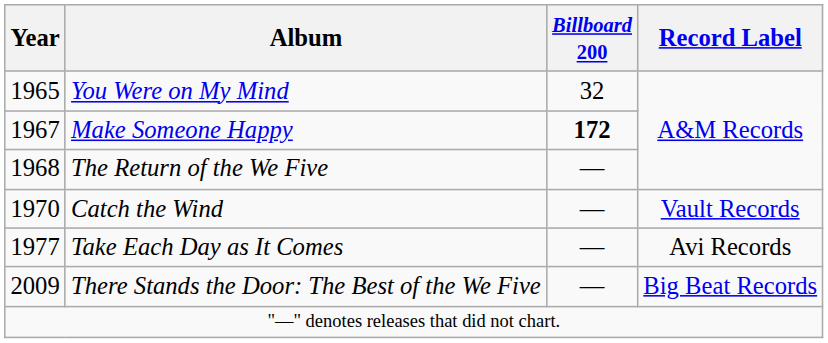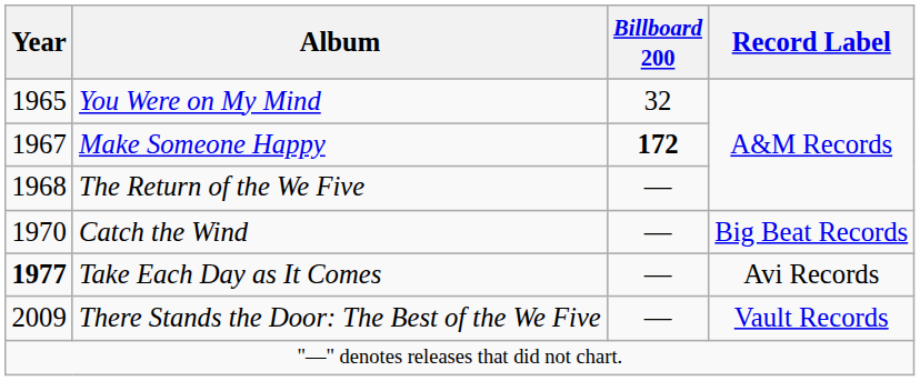Catch the Wind | Record Label: Vault Records -> Big Beat Records
Take Each Day as It Comes | Year: normal -> bold
There Stands the Door: The Best of the We Five | Record Label: Big Beat Records -> Vault Records
